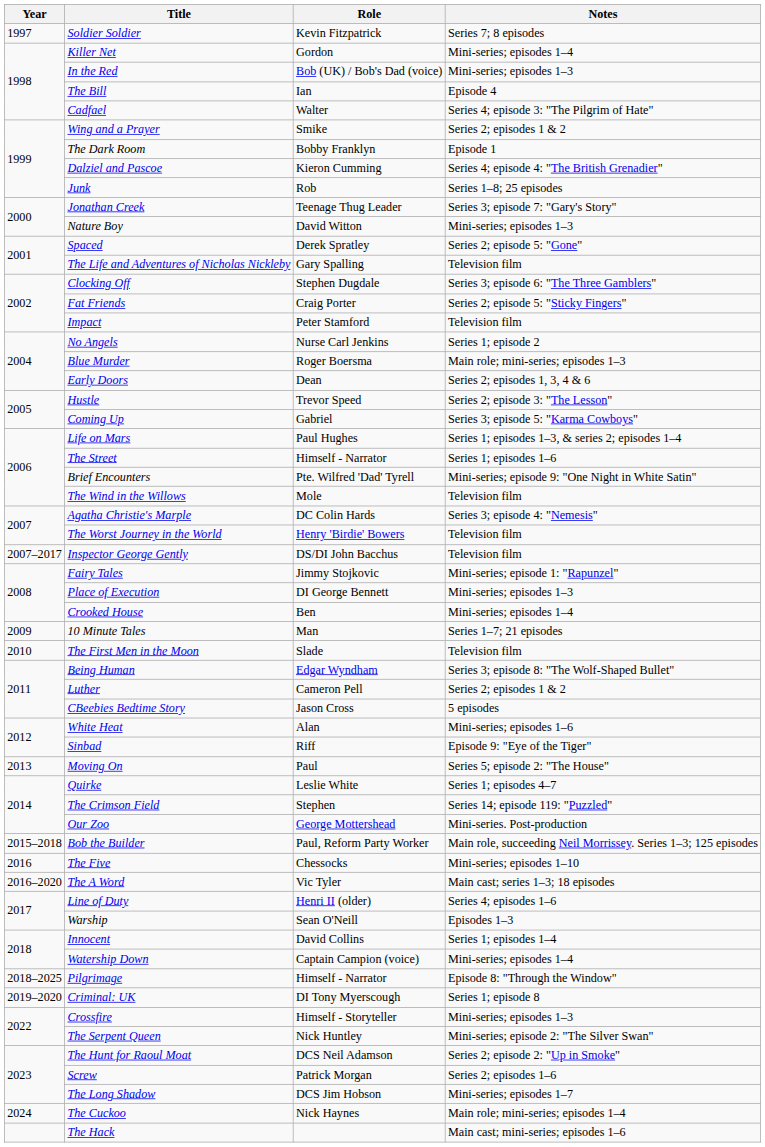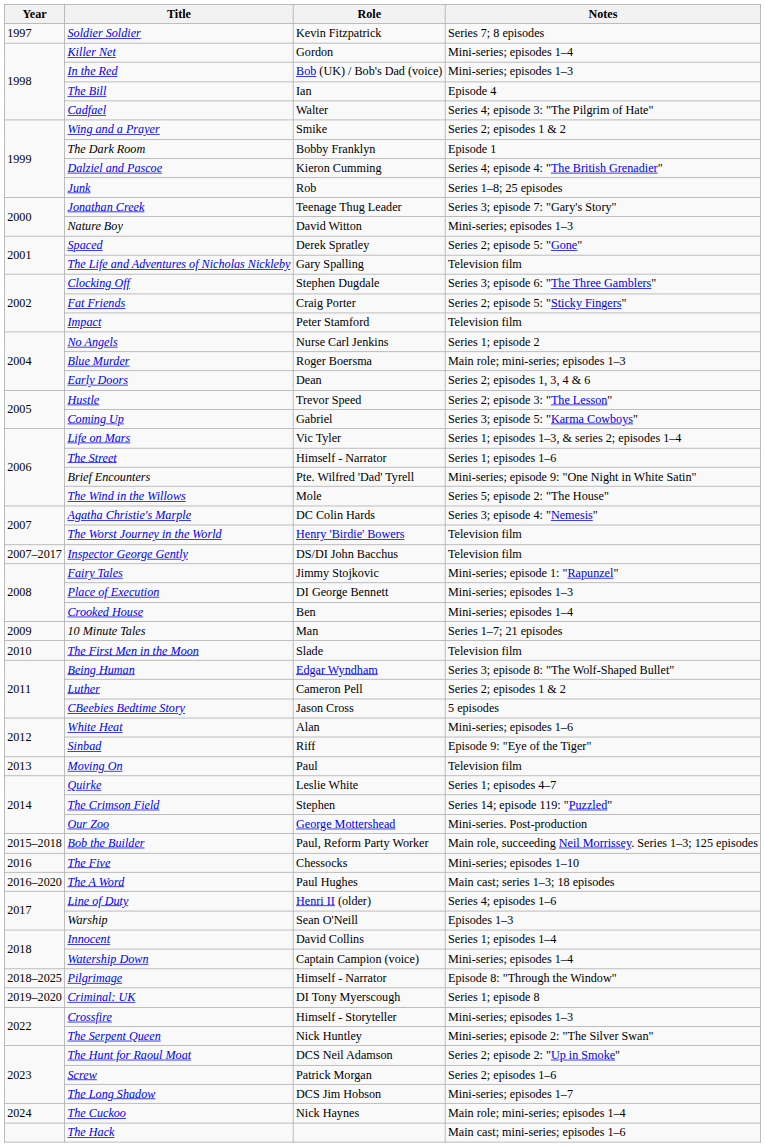Life on Mars | Role: Paul Hughes -> Vic Tyler
The Wind in the Willows | Notes: Television film -> Series 5; episode 2: "The House"
Moving On | Notes: Series 5; episode 2: "The House" -> Television film
The A Word | Role: Vic Tyler -> Paul Hughes
